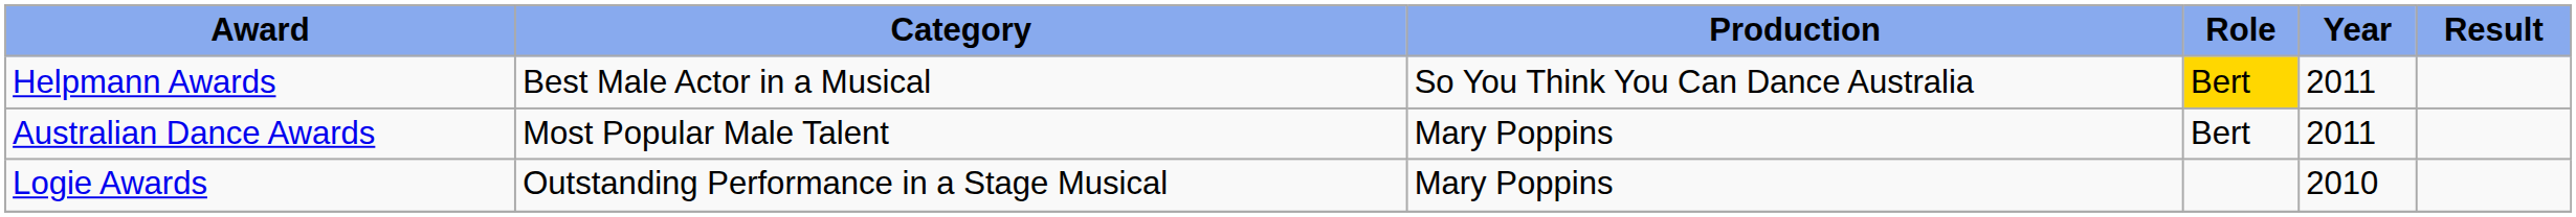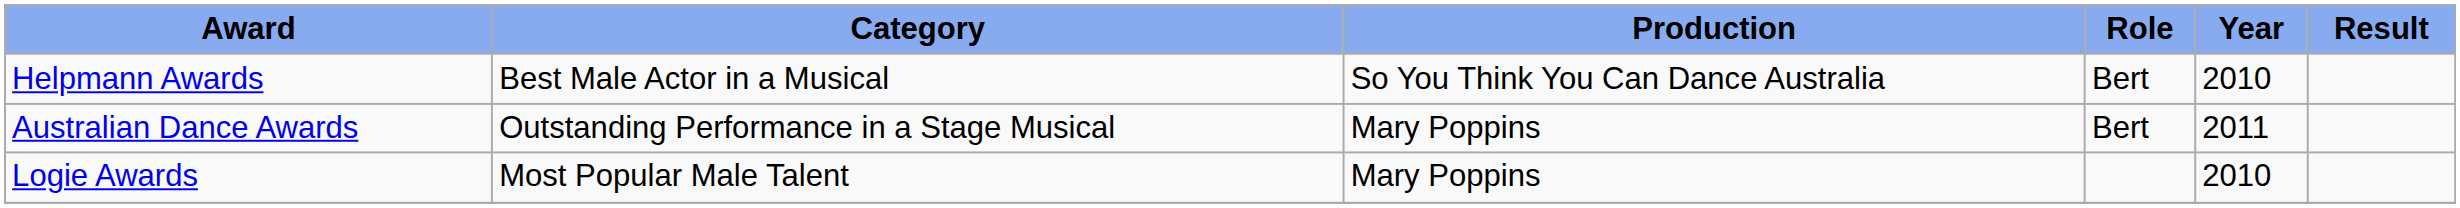Helpmann Awards | Role: gold background -> no background
Helpmann Awards | Year: 2011 -> 2010
Australian Dance Awards | Category: Most Popular Male Talent -> Outstanding Performance in a Stage Musical
Logie Awards | Category: Outstanding Performance in a Stage Musical -> Most Popular Male Talent
